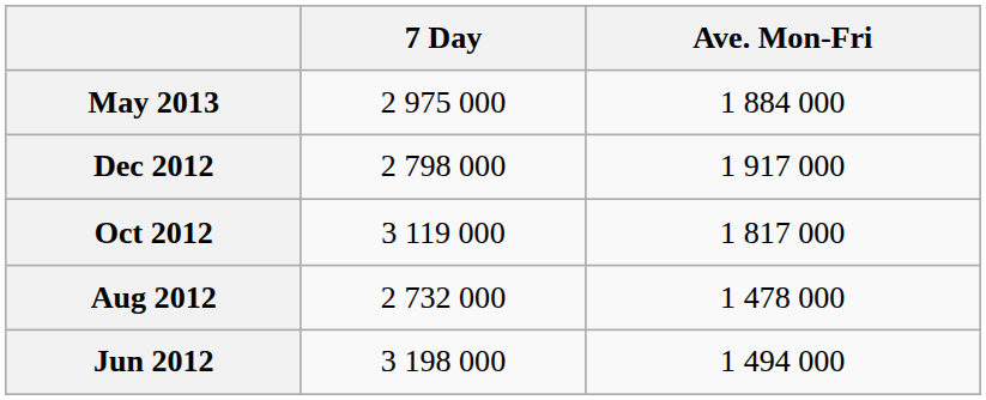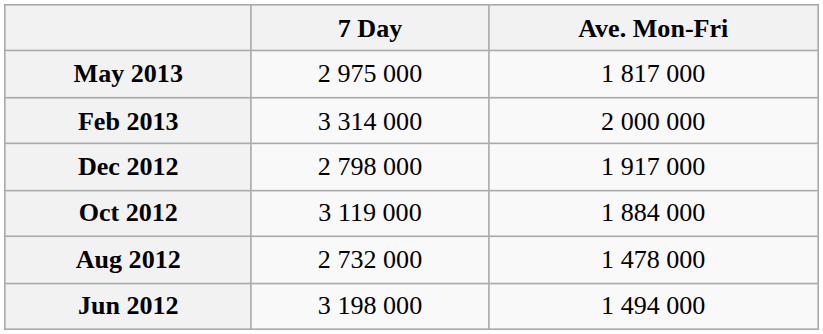May 2013 | Ave. Mon-Fri: 1 884 000 -> 1 817 000
+ row: Feb 2013 | 3 314 000 | 2 000 000
Oct 2012 | Ave. Mon-Fri: 1 817 000 -> 1 884 000
